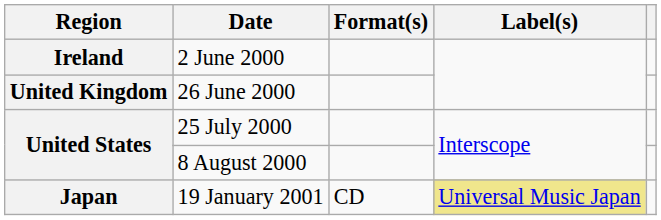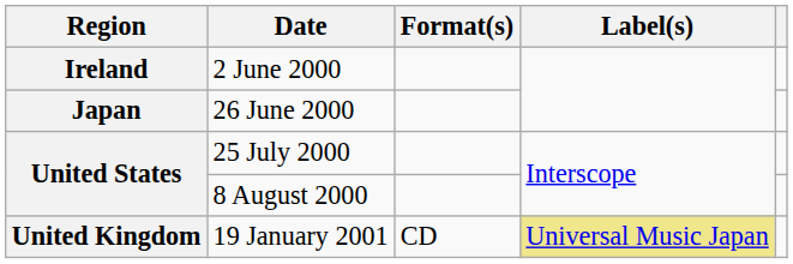26 June 2000 | Region: United Kingdom -> Japan
19 January 2001 | Region: Japan -> United Kingdom
